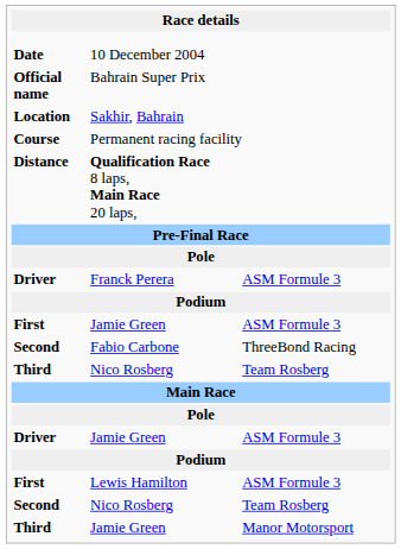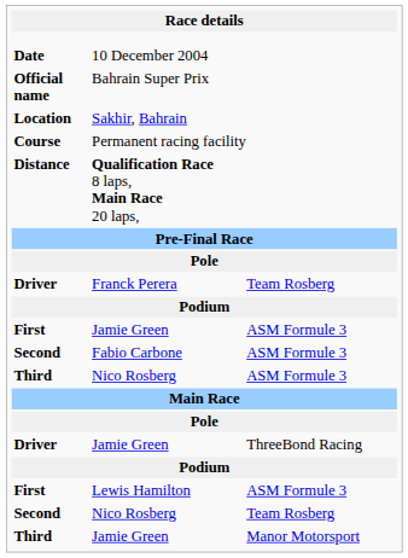Franck Perera | column 3: ASM Formule 3 -> Team Rosberg
Fabio Carbone | column 3: ThreeBond Racing -> ASM Formule 3
Third / Nico Rosberg | column 3: Team Rosberg -> ASM Formule 3
Driver / Jamie Green | column 3: ASM Formule 3 -> ThreeBond Racing
